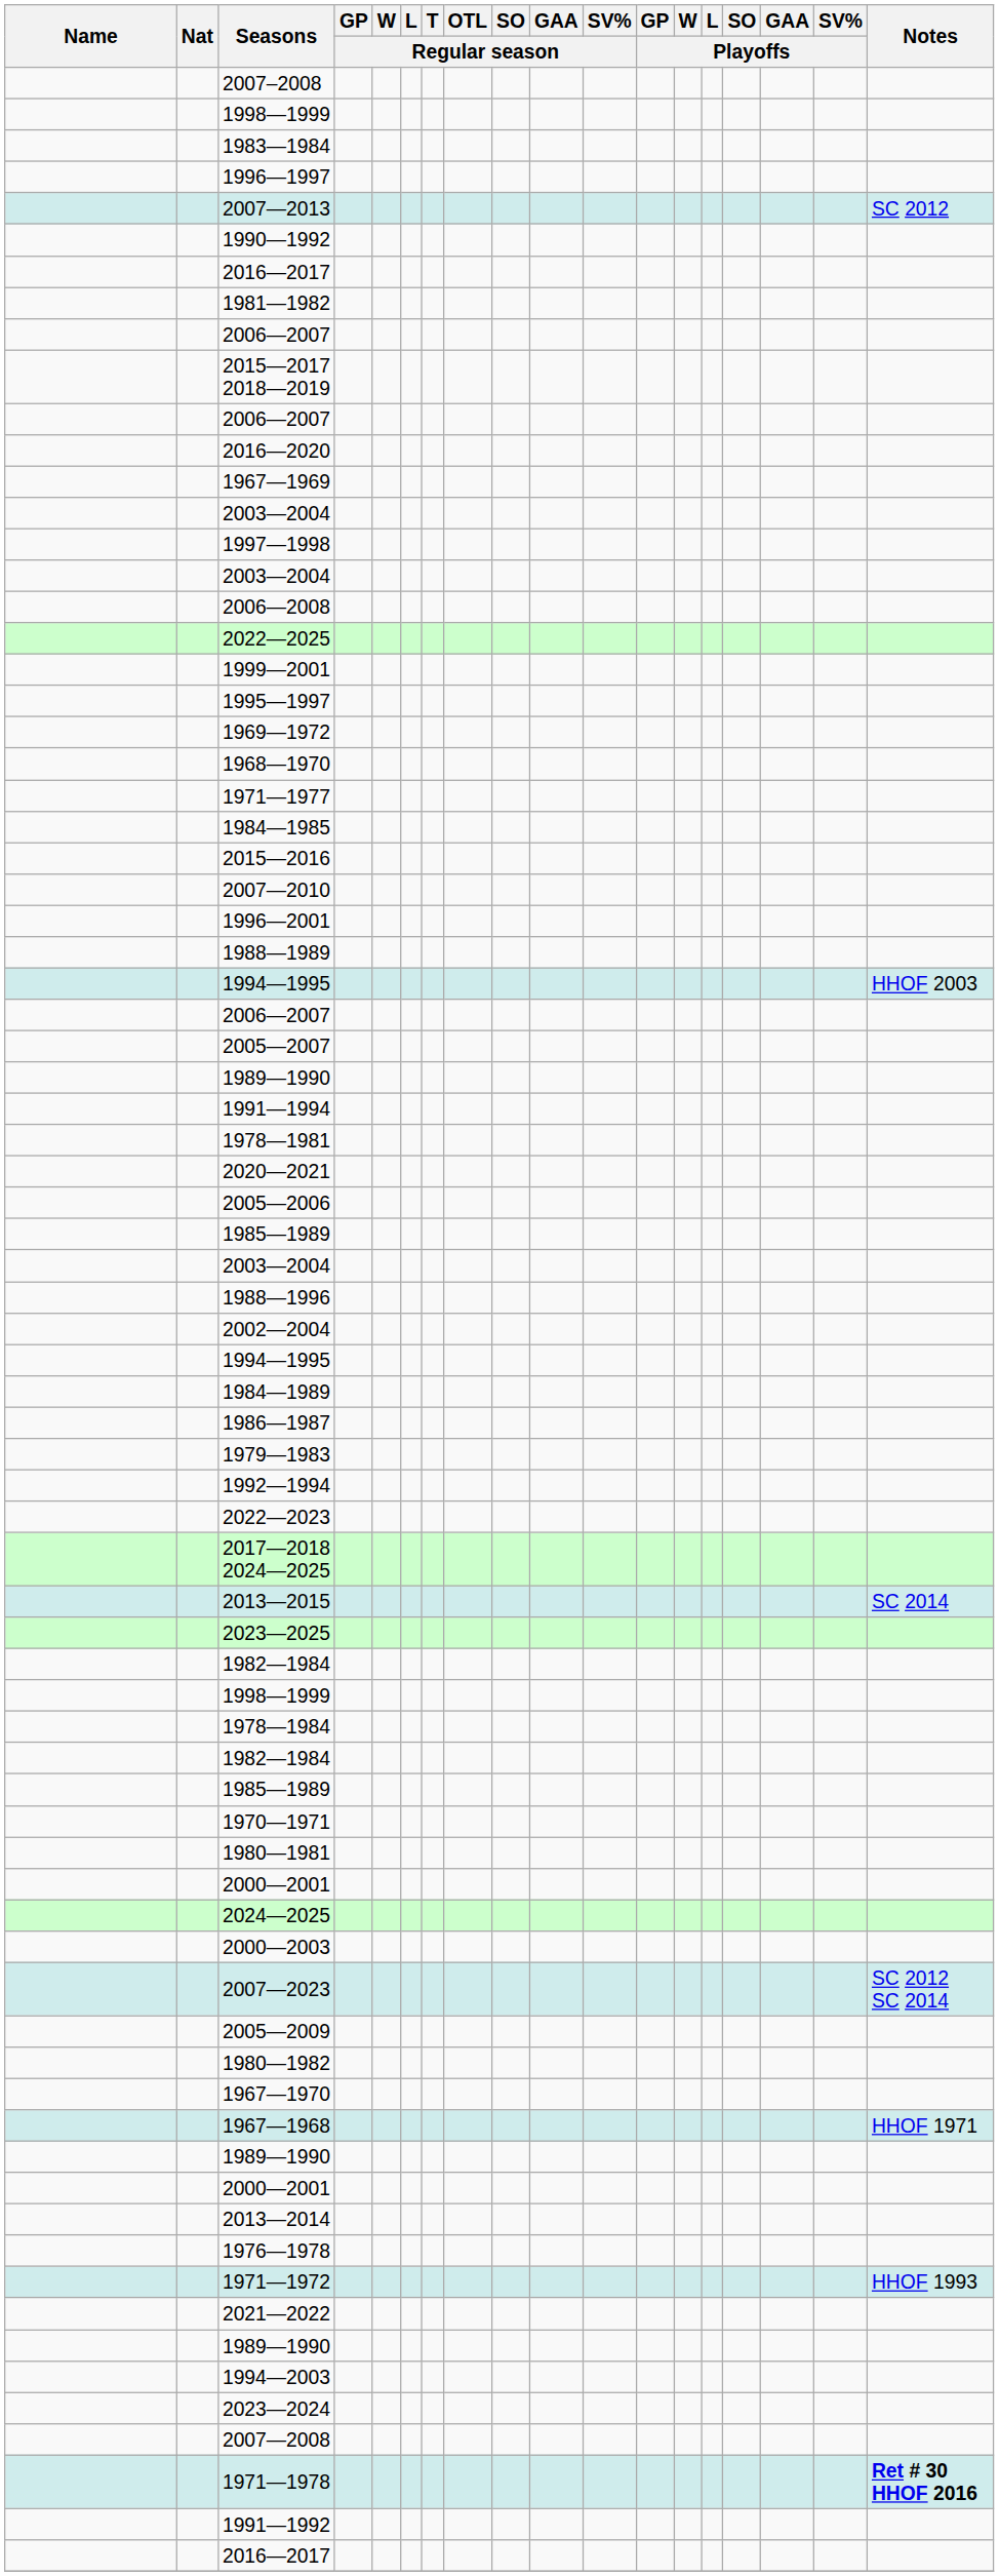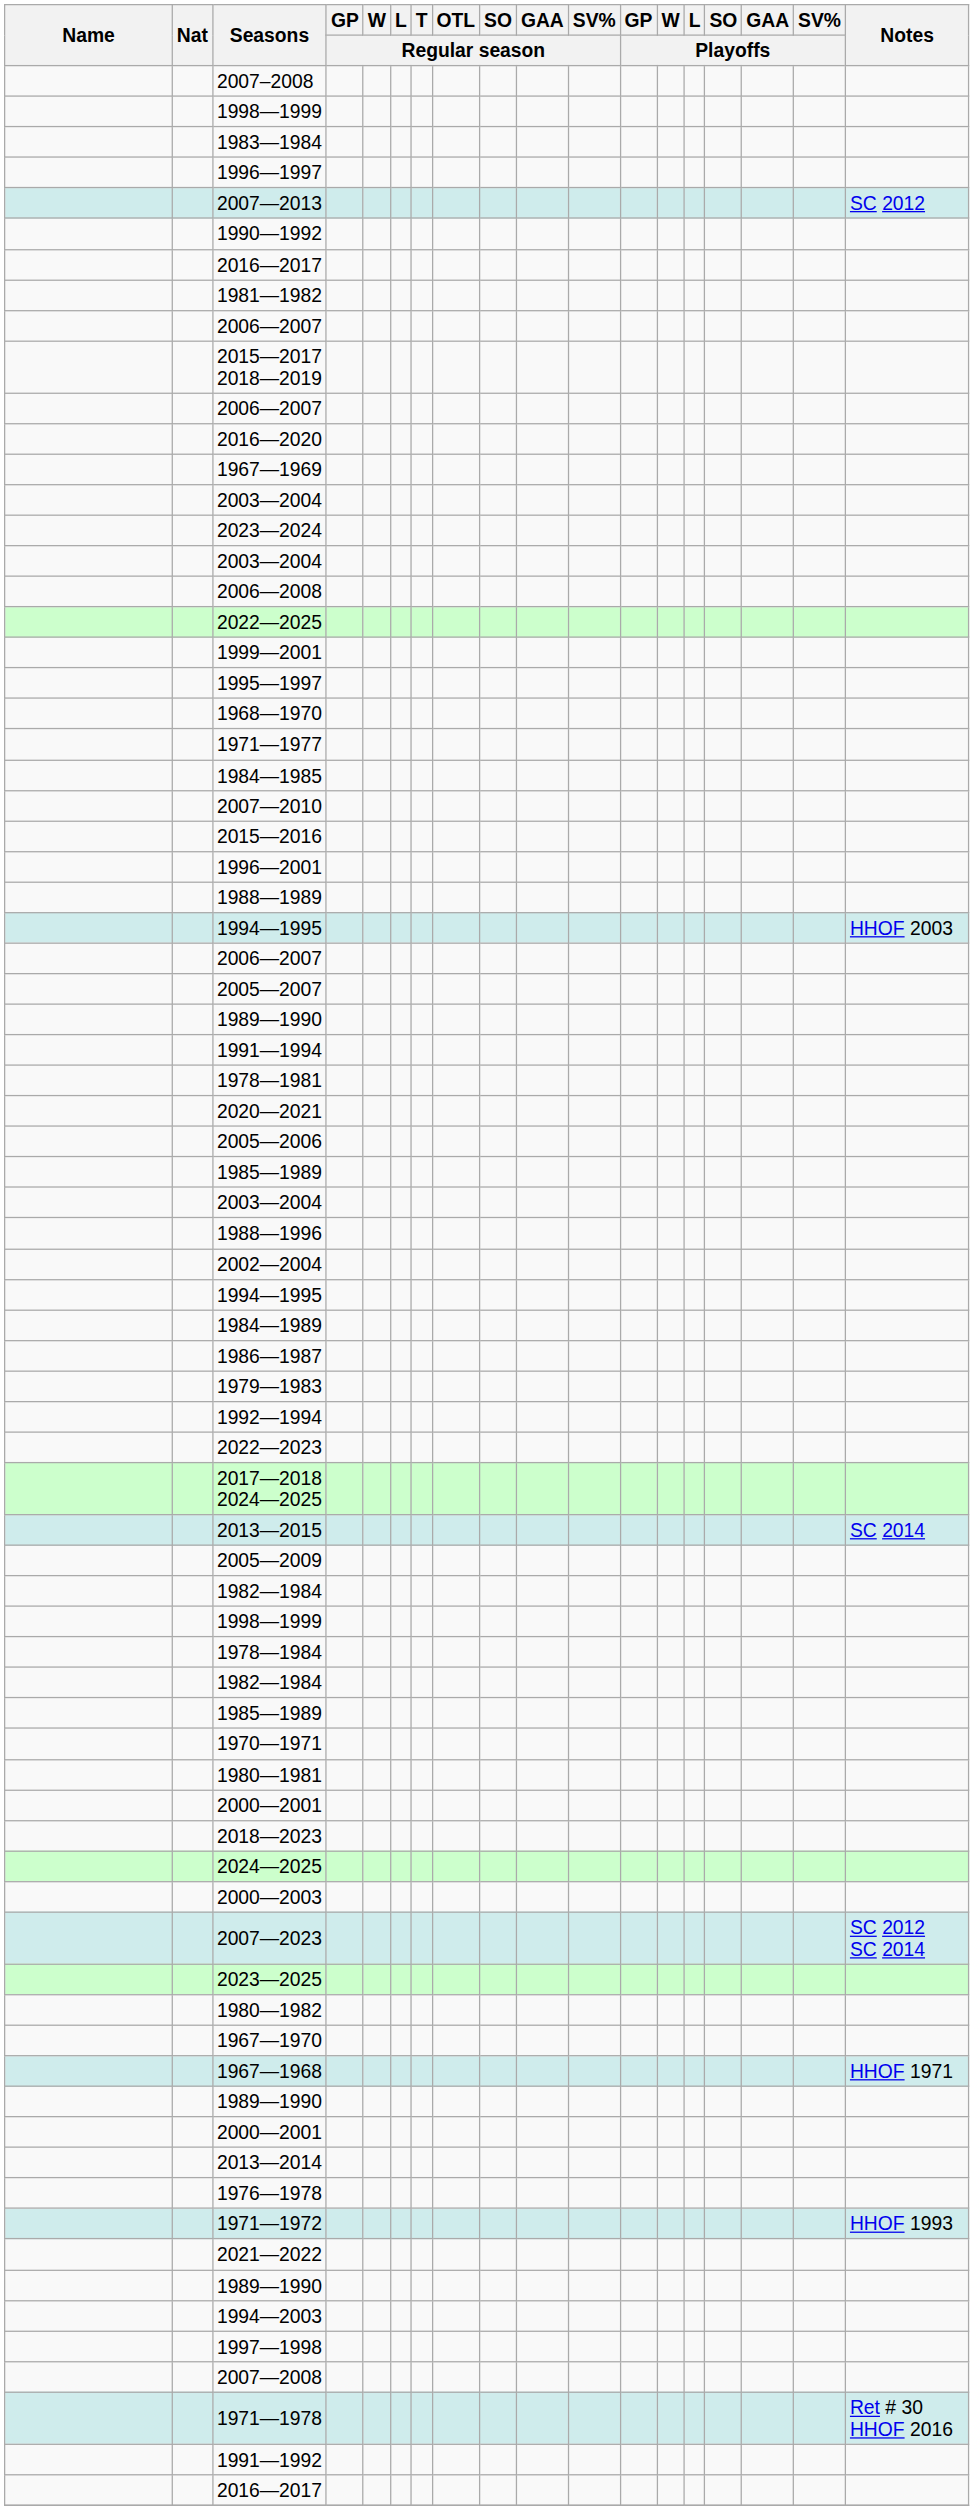rows swapped: 1997—1998 <-> 2023—2024
- row: 1969—1972
rows swapped: 2015—2016 <-> 2007—2010
rows swapped: 2005—2009 <-> 2023—2025
+ row: 2018—2023
1971—1978 | Notes: bold -> normal
